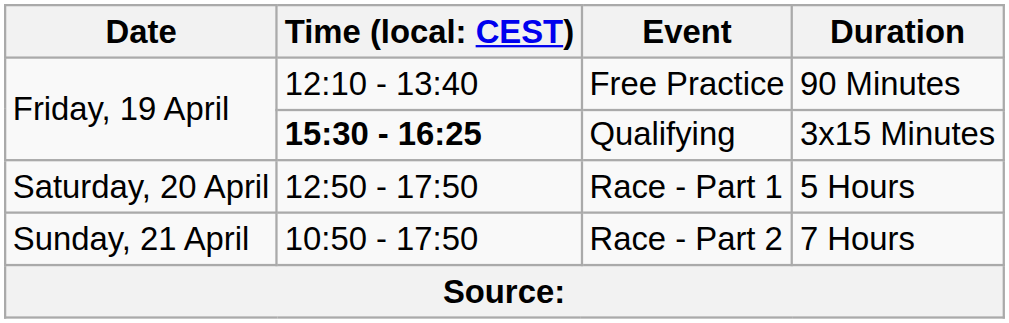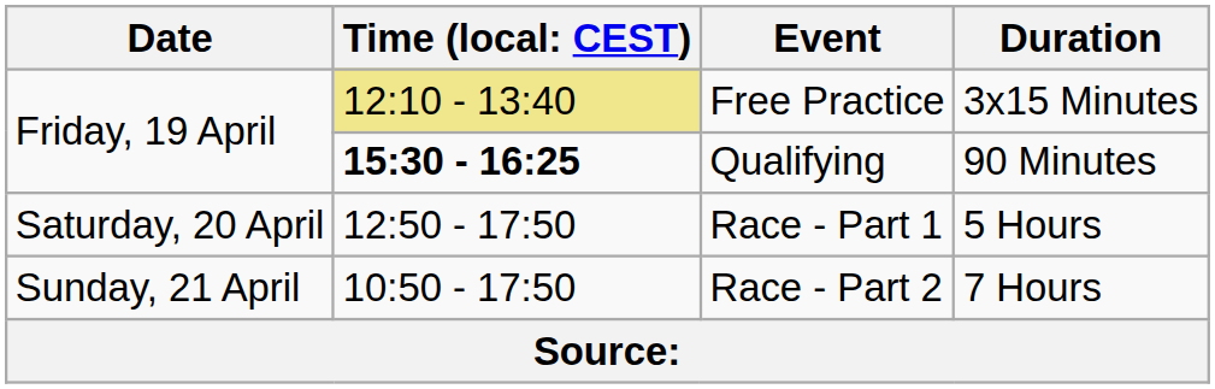Free Practice | column 2: no background -> khaki background
Free Practice | Duration: 90 Minutes -> 3x15 Minutes
Qualifying | Duration: 3x15 Minutes -> 90 Minutes
